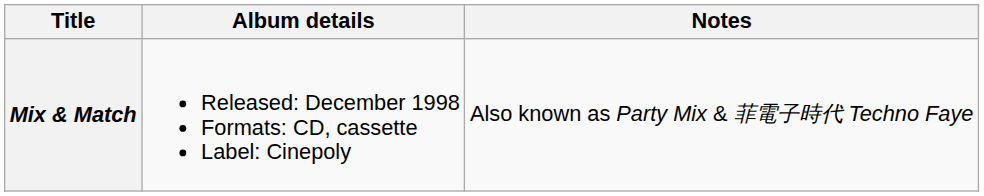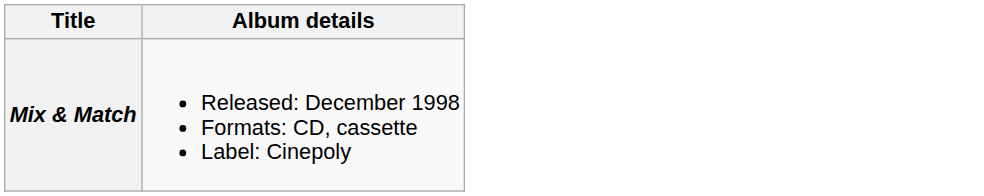- column: Notes | Also known as Party Mix & 菲電子時代 Techno Faye
